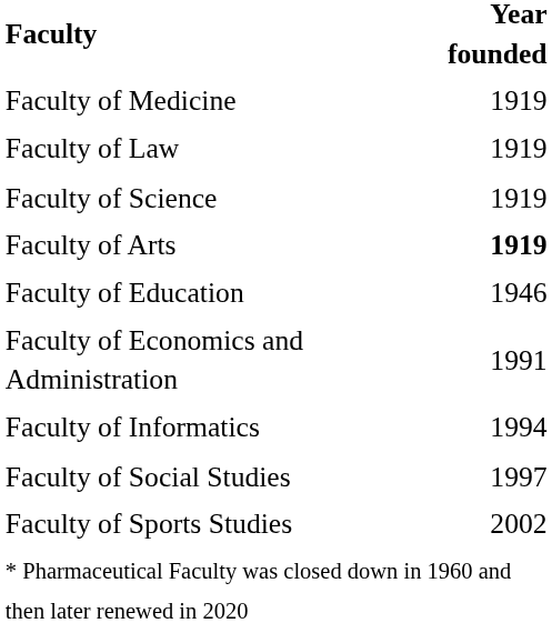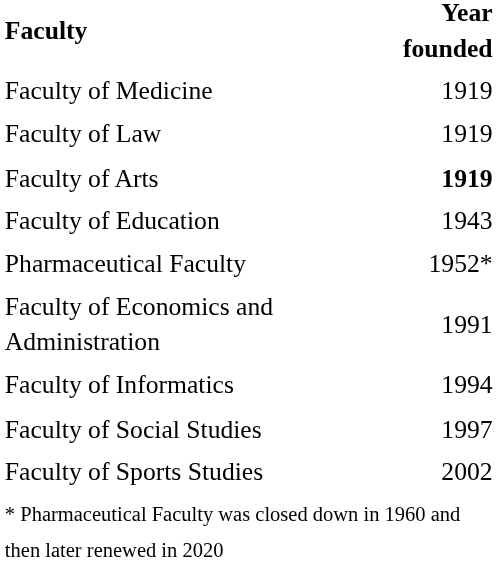- row: Faculty of Science | 1919
Faculty of Education | Year founded: 1946 -> 1943
+ row: Pharmaceutical Faculty | 1952*
